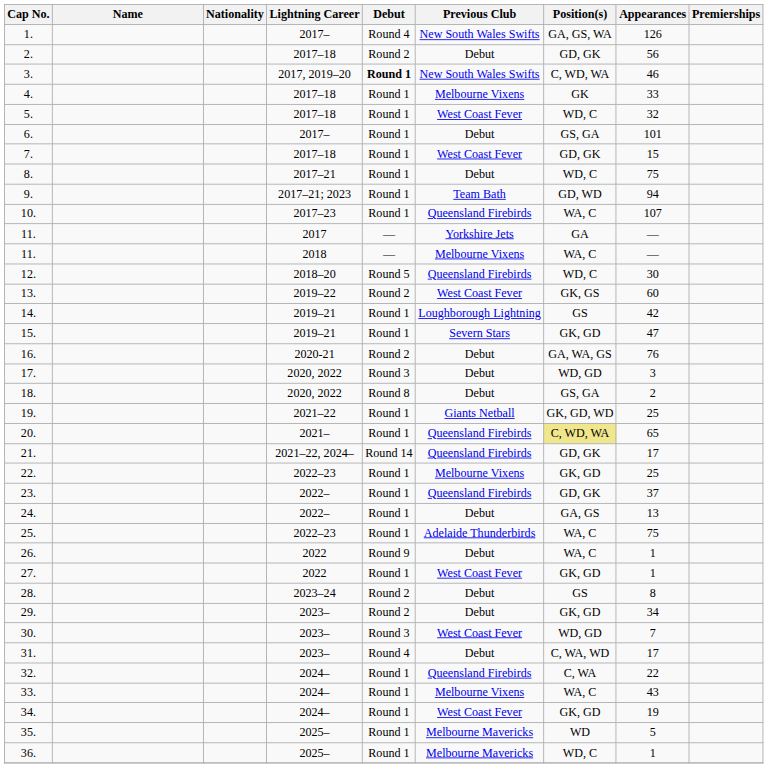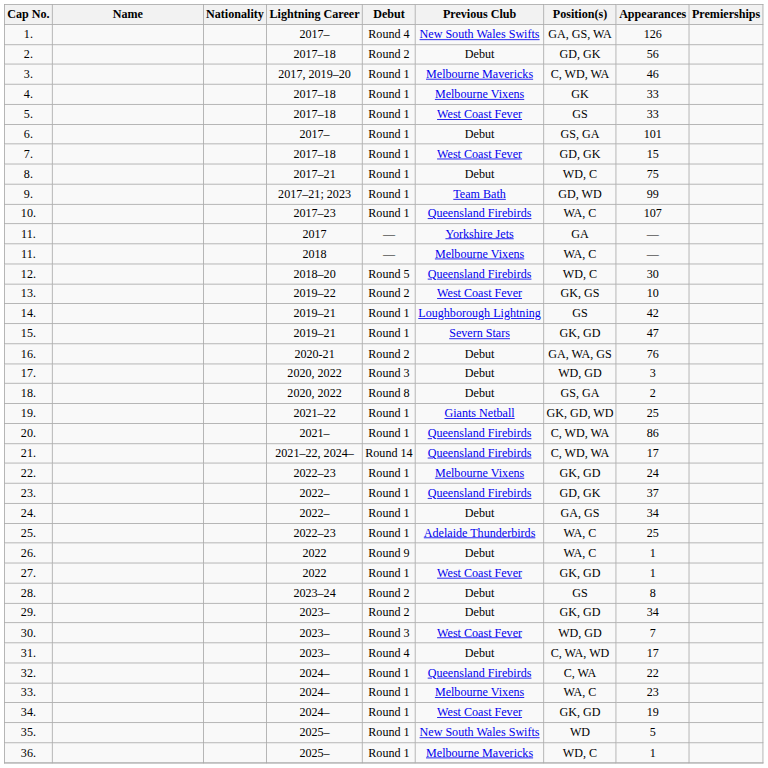3. | Debut: bold -> normal
3. | Previous Club: New South Wales Swifts -> Melbourne Mavericks
5. | Position(s): WD, C -> GS
5. | Appearances: 32 -> 33
9. | Appearances: 94 -> 99
13. | Appearances: 60 -> 10
20. | Position(s): khaki background -> no background
20. | Appearances: 65 -> 86
21. | Position(s): GD, GK -> C, WD, WA
22. | Appearances: 25 -> 24
24. | Appearances: 13 -> 34
25. | Appearances: 75 -> 25
33. | Appearances: 43 -> 23
35. | Previous Club: Melbourne Mavericks -> New South Wales Swifts
